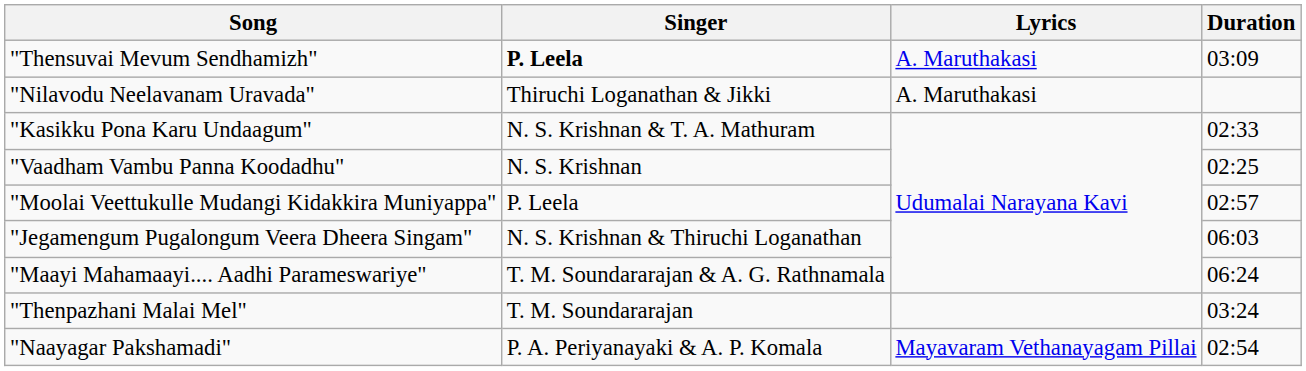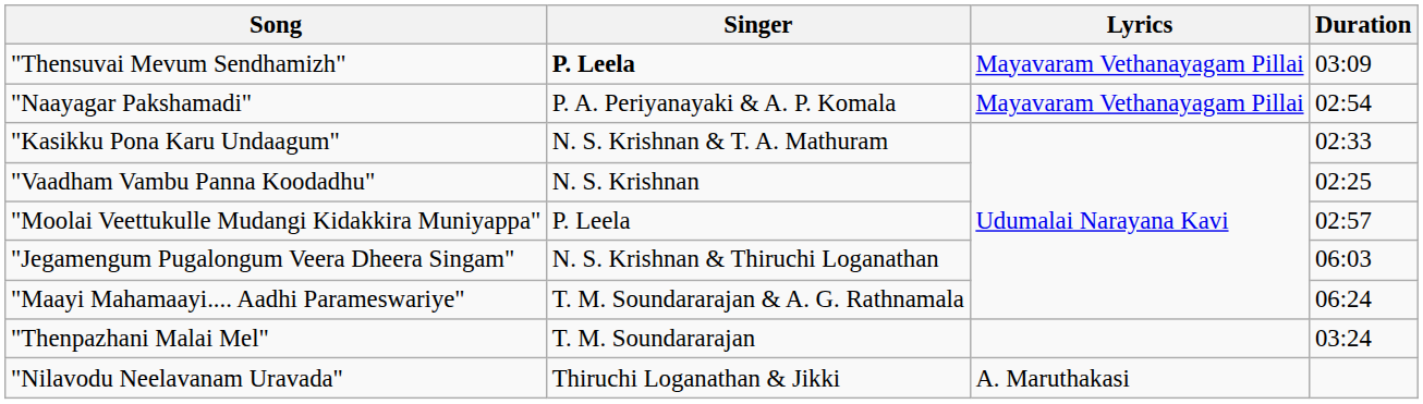"Thensuvai Mevum Sendhamizh" | Lyrics: A. Maruthakasi -> Mayavaram Vethanayagam Pillai
rows swapped: "Naayagar Pakshamadi" <-> "Nilavodu Neelavanam Uravada"
